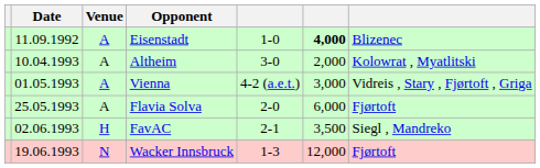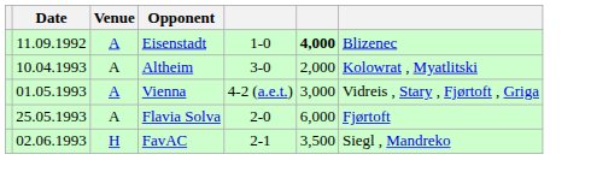- row: 19.06.1993 | N | Wacker Innsbruck | 1-3 | 12,000 | Fjørtoft
